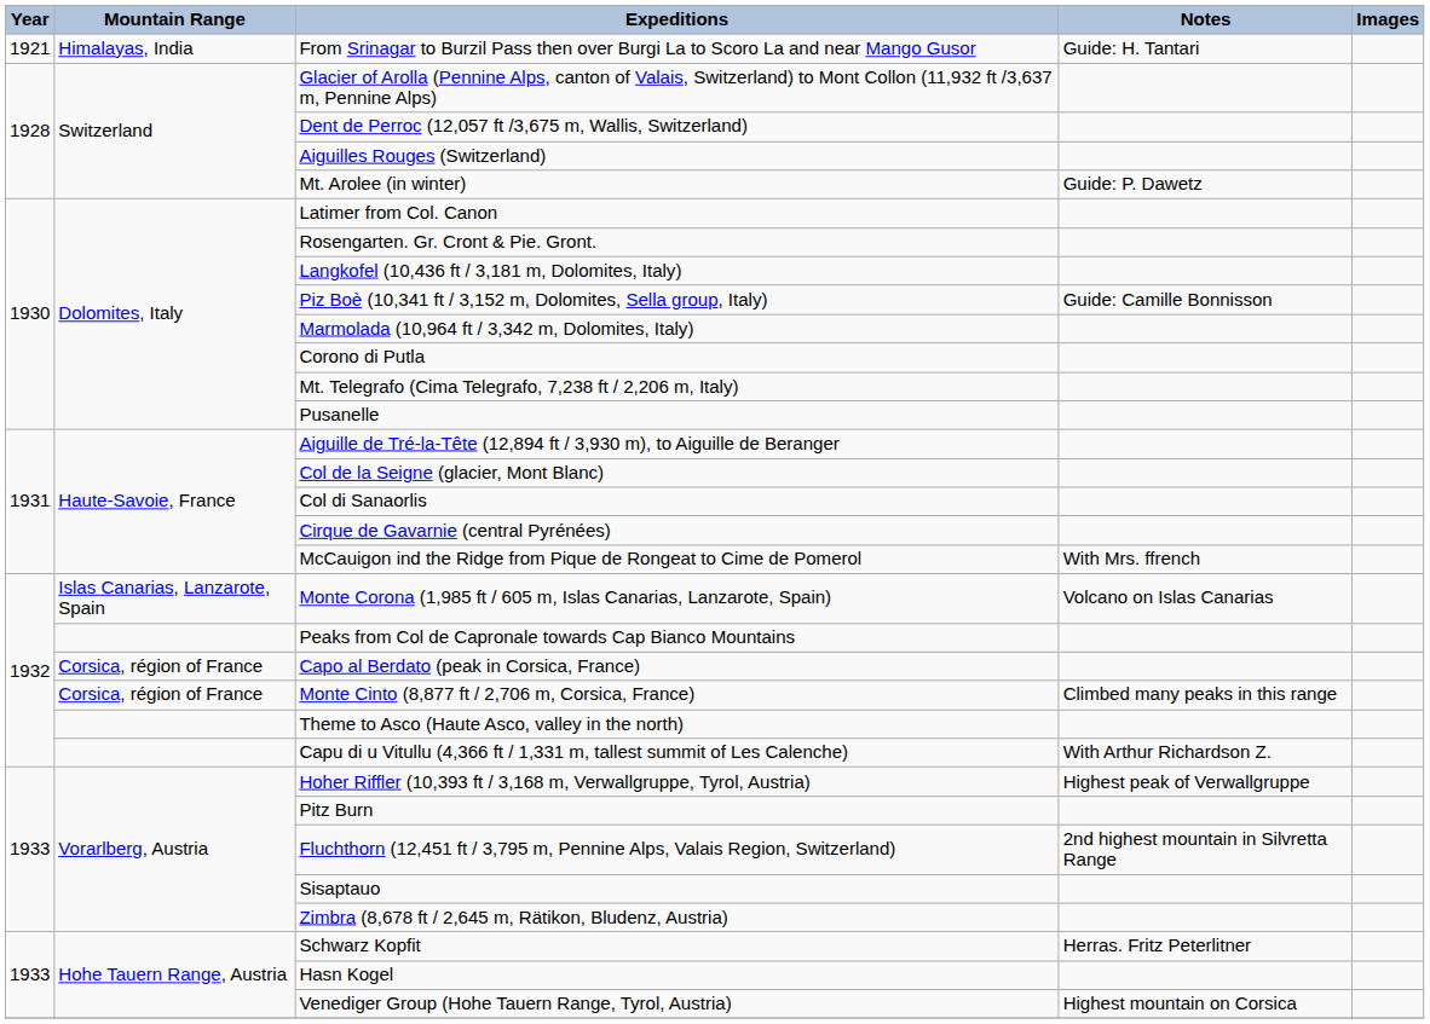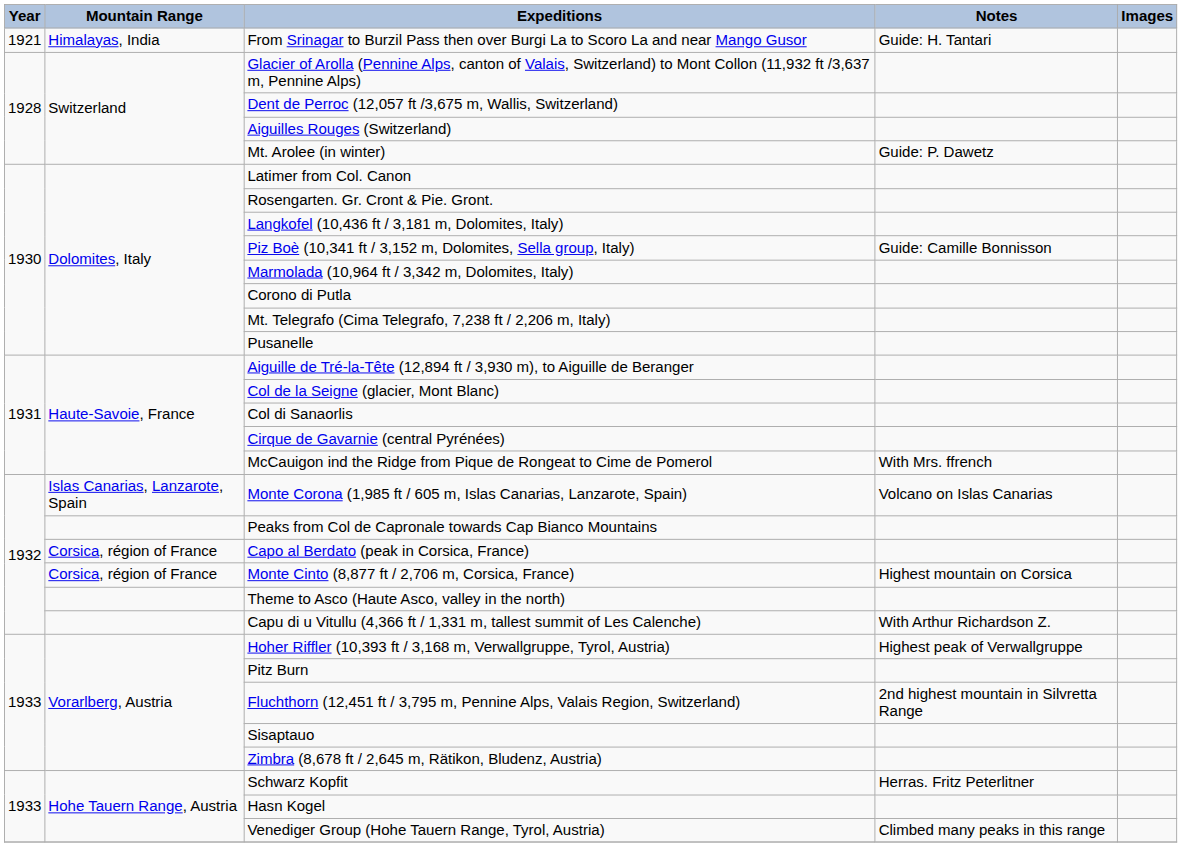Monte Cinto (8,877 ft / 2,706 m, Corsica, France) | Notes: Climbed many peaks in this range -> Highest mountain on Corsica
Venediger Group (Hohe Tauern Range, Tyrol, Austria) | Notes: Highest mountain on Corsica -> Climbed many peaks in this range
